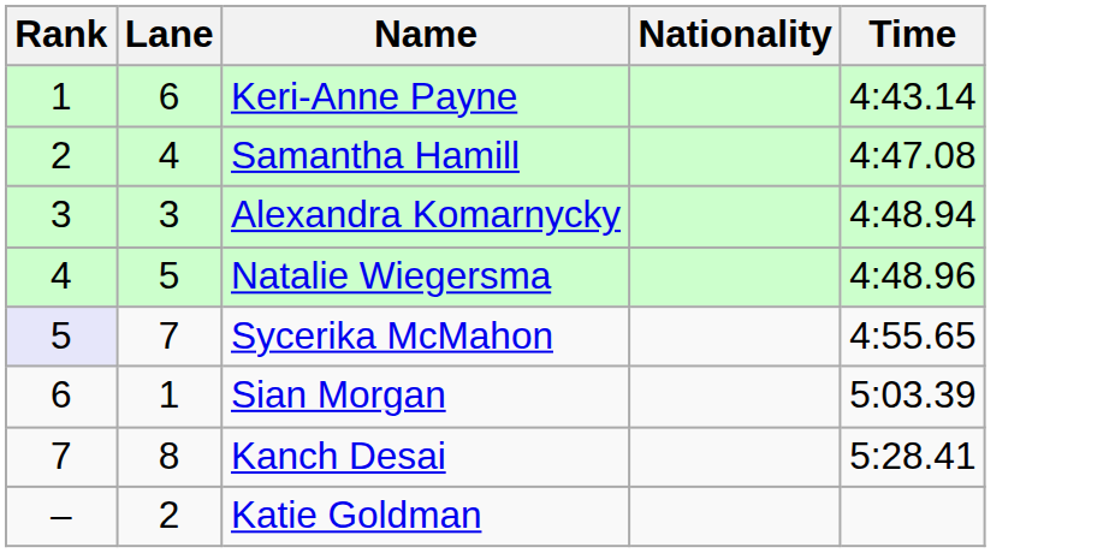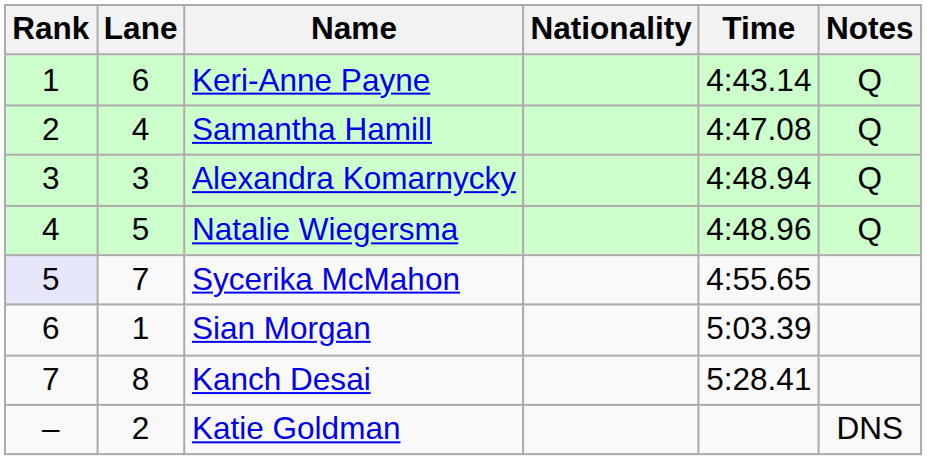+ column: Notes | Q | Q | Q | Q | DNS
